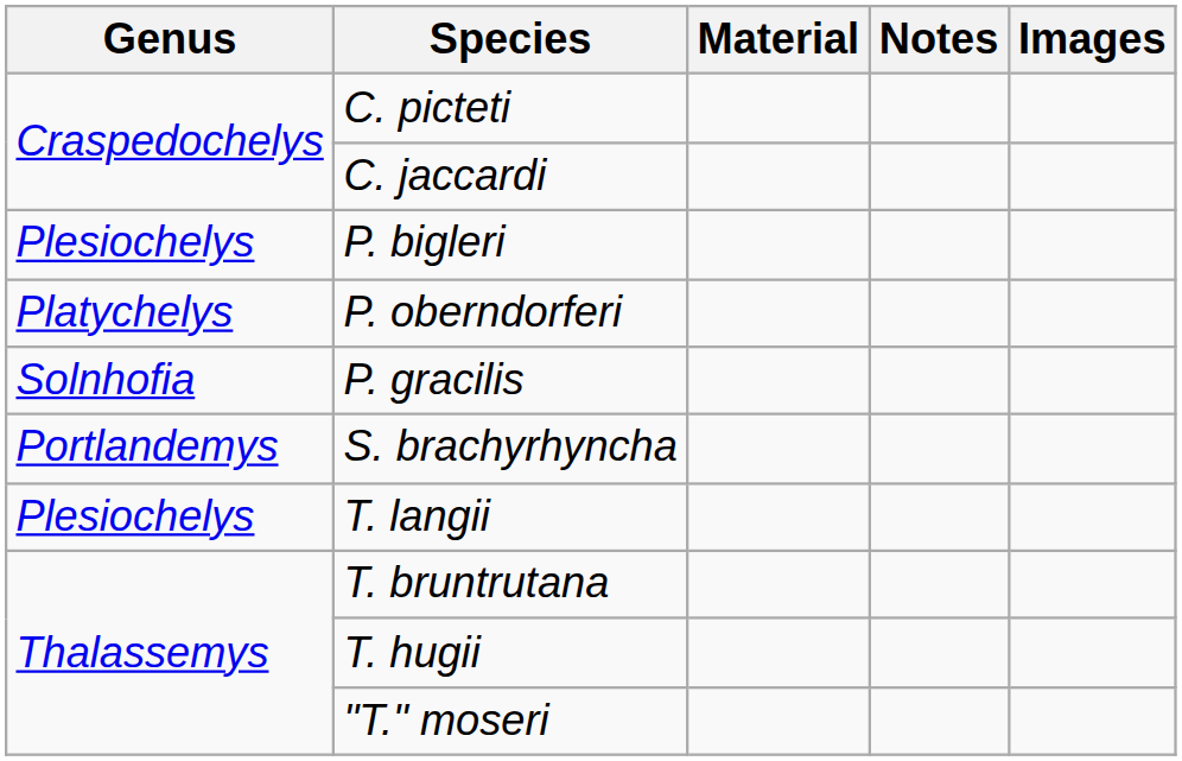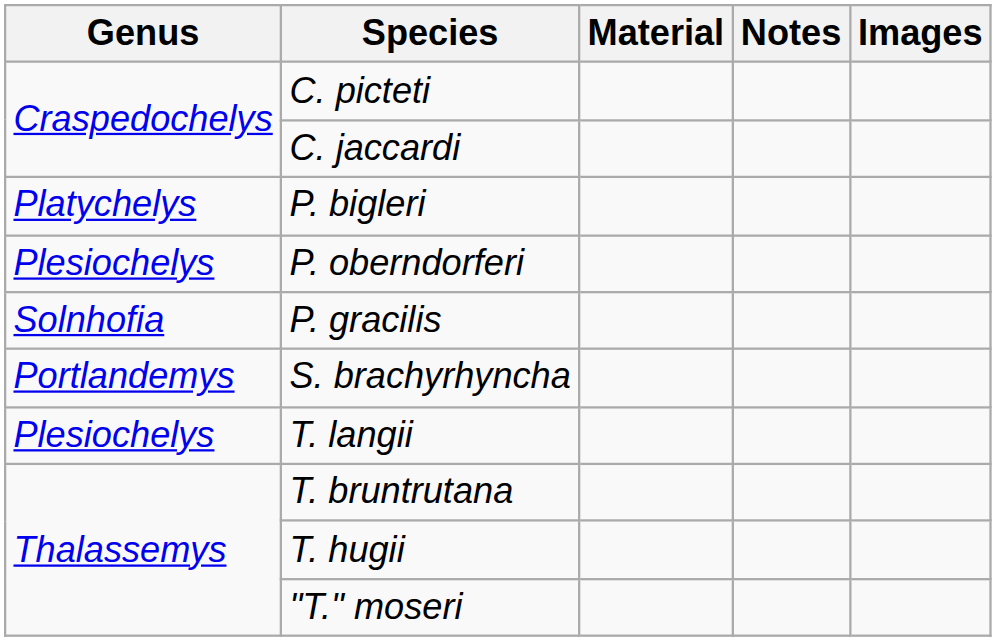P. bigleri | Genus: Plesiochelys -> Platychelys
P. oberndorferi | Genus: Platychelys -> Plesiochelys
